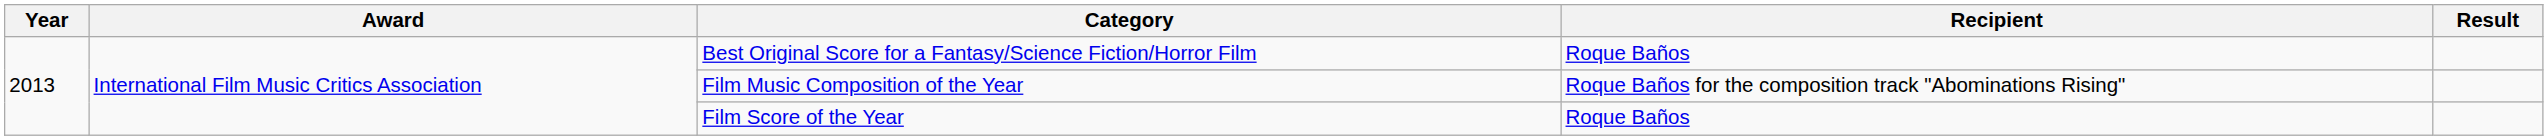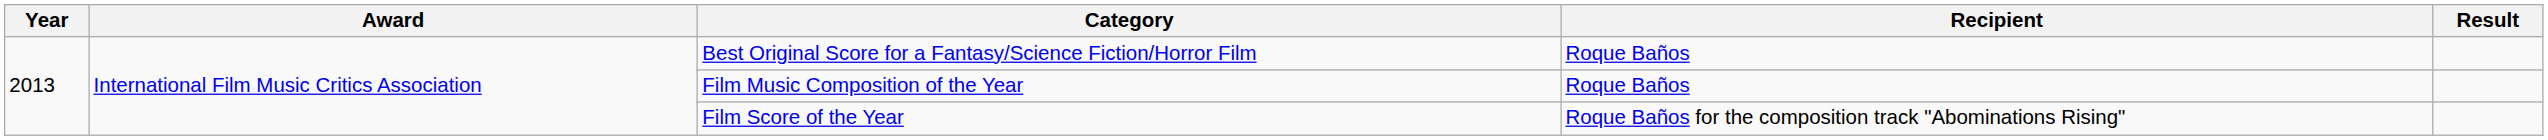Film Music Composition of the Year | Recipient: Roque Baños for the composition track "Abominations Rising" -> Roque Baños
Film Score of the Year | Recipient: Roque Baños -> Roque Baños for the composition track "Abominations Rising"
